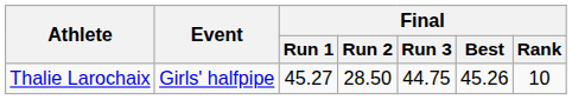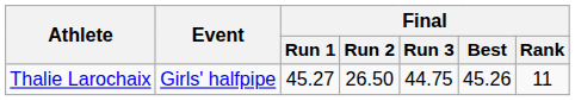Thalie Larochaix | Final / Run 2: 28.50 -> 26.50
Thalie Larochaix | Final / Rank: 10 -> 11
